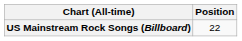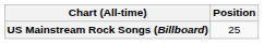US Mainstream Rock Songs (Billboard) | Position: 22 -> 25
